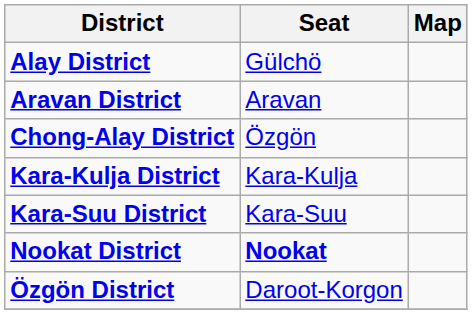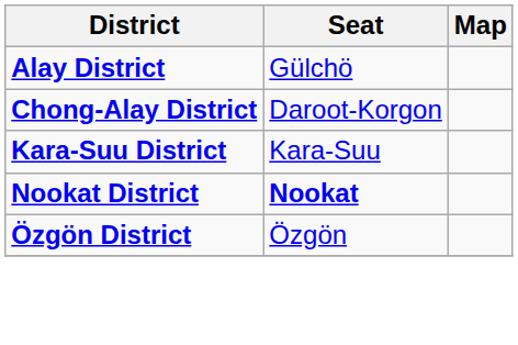- row: Aravan District | Aravan
Chong-Alay District | Seat: Özgön -> Daroot-Korgon
- row: Kara-Kulja District | Kara-Kulja
Özgön District | Seat: Daroot-Korgon -> Özgön
